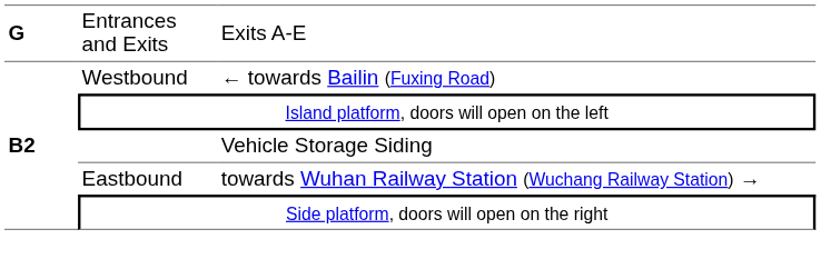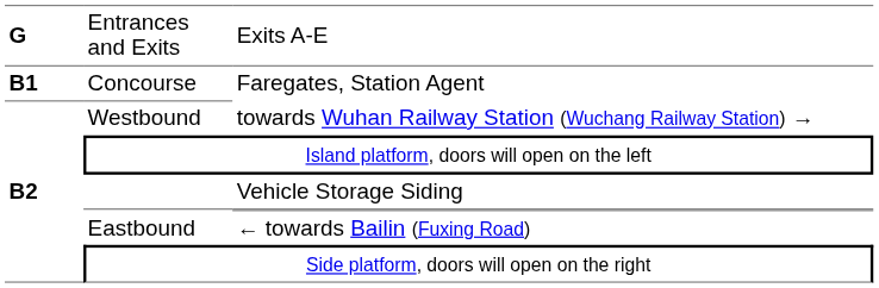+ row: B1 | Concourse | Faregates, Station Agent
Westbound | column 3: ← towards Bailin (Fuxing Road) -> towards Wuhan Railway Station (Wuchang Railway Station) →
Eastbound | column 3: towards Wuhan Railway Station (Wuchang Railway Station) → -> ← towards Bailin (Fuxing Road)
